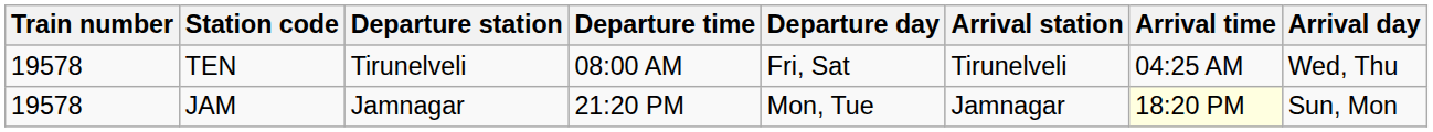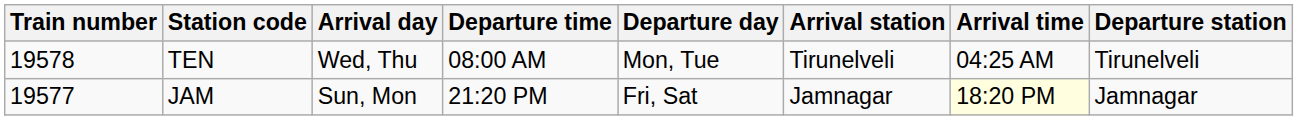columns swapped: Departure station <-> Arrival day
TEN | Departure day: Fri, Sat -> Mon, Tue
JAM | Train number: 19578 -> 19577
JAM | Departure day: Mon, Tue -> Fri, Sat
